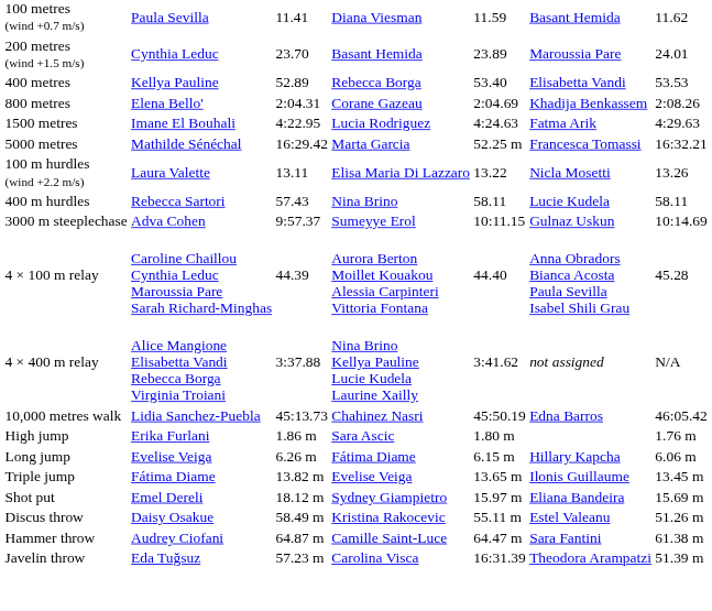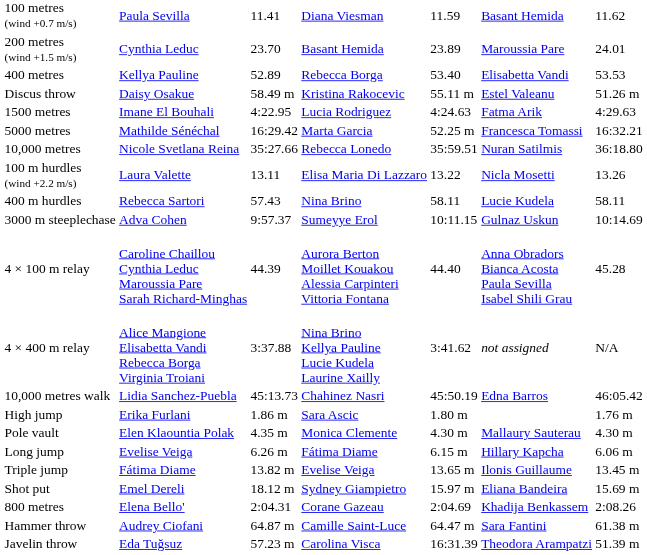rows swapped: 800 metres <-> Discus throw
+ row: 10,000 metres | Nicole Svetlana Reina | 35:27.66 | Rebecca Lonedo | 35:59.51 | Nuran Satilmis | 36:18.80
+ row: Pole vault | Elen Klaountia Polak | 4.35 m | Monica Clemente | 4.30 m | Mallaury Sauterau | 4.30 m
